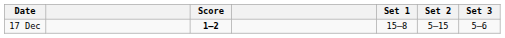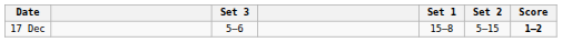columns swapped: Score <-> Set 3
